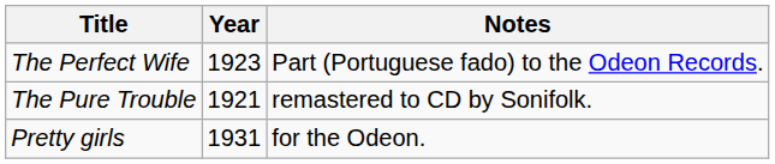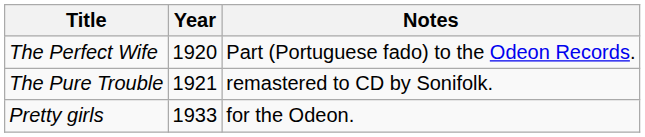The Perfect Wife | Year: 1923 -> 1920
Pretty girls | Year: 1931 -> 1933
